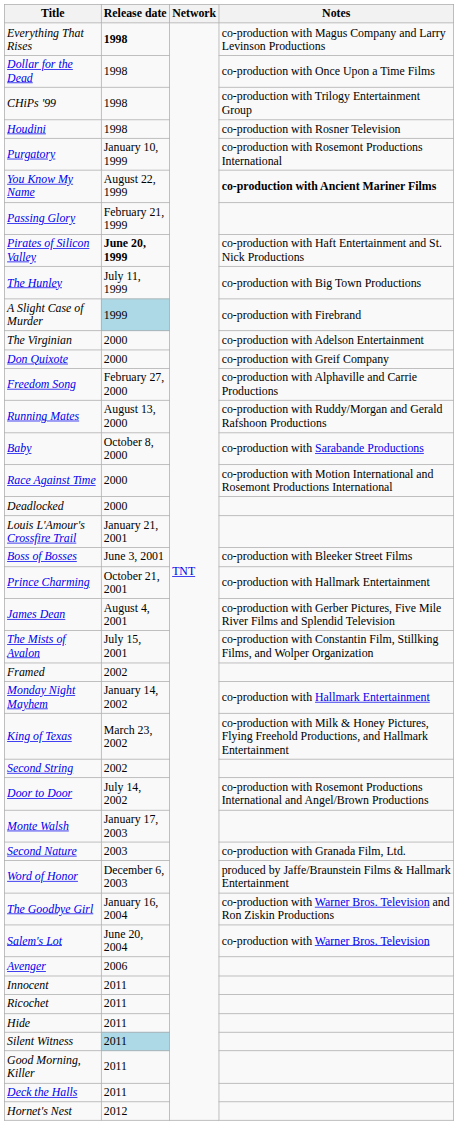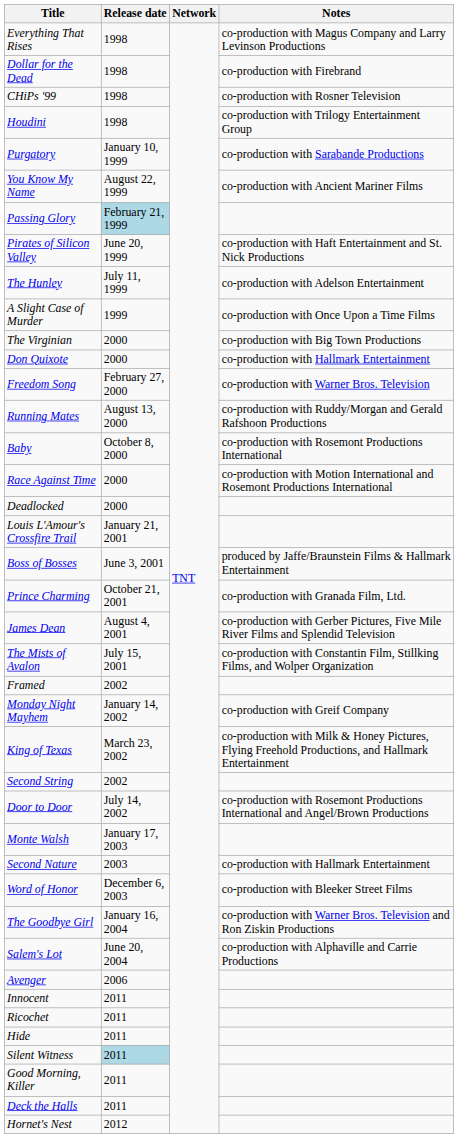Everything That Rises | Release date: bold -> normal
Dollar for the Dead | Notes: co-production with Once Upon a Time Films -> co-production with Firebrand
CHiPs '99 | Notes: co-production with Trilogy Entertainment Group -> co-production with Rosner Television
Houdini | Notes: co-production with Rosner Television -> co-production with Trilogy Entertainment Group
Purgatory | Notes: co-production with Rosemont Productions International -> co-production with Sarabande Productions
You Know My Name | Notes: bold -> normal
Passing Glory | Release date: no background -> lightblue background
Pirates of Silicon Valley | Release date: bold -> normal
The Hunley | Notes: co-production with Big Town Productions -> co-production with Adelson Entertainment
A Slight Case of Murder | Release date: lightblue background -> no background
A Slight Case of Murder | Notes: co-production with Firebrand -> co-production with Once Upon a Time Films
The Virginian | Notes: co-production with Adelson Entertainment -> co-production with Big Town Productions
Don Quixote | Notes: co-production with Greif Company -> co-production with Hallmark Entertainment
Freedom Song | Notes: co-production with Alphaville and Carrie Productions -> co-production with Warner Bros. Television
Baby | Notes: co-production with Sarabande Productions -> co-production with Rosemont Productions International
Boss of Bosses | Notes: co-production with Bleeker Street Films -> produced by Jaffe/Braunstein Films & Hallmark Entertainment
Prince Charming | Notes: co-production with Hallmark Entertainment -> co-production with Granada Film, Ltd.
Monday Night Mayhem | Notes: co-production with Hallmark Entertainment -> co-production with Greif Company
Second Nature | Notes: co-production with Granada Film, Ltd. -> co-production with Hallmark Entertainment
Word of Honor | Notes: produced by Jaffe/Braunstein Films & Hallmark Entertainment -> co-production with Bleeker Street Films
Salem's Lot | Notes: co-production with Warner Bros. Television -> co-production with Alphaville and Carrie Productions
